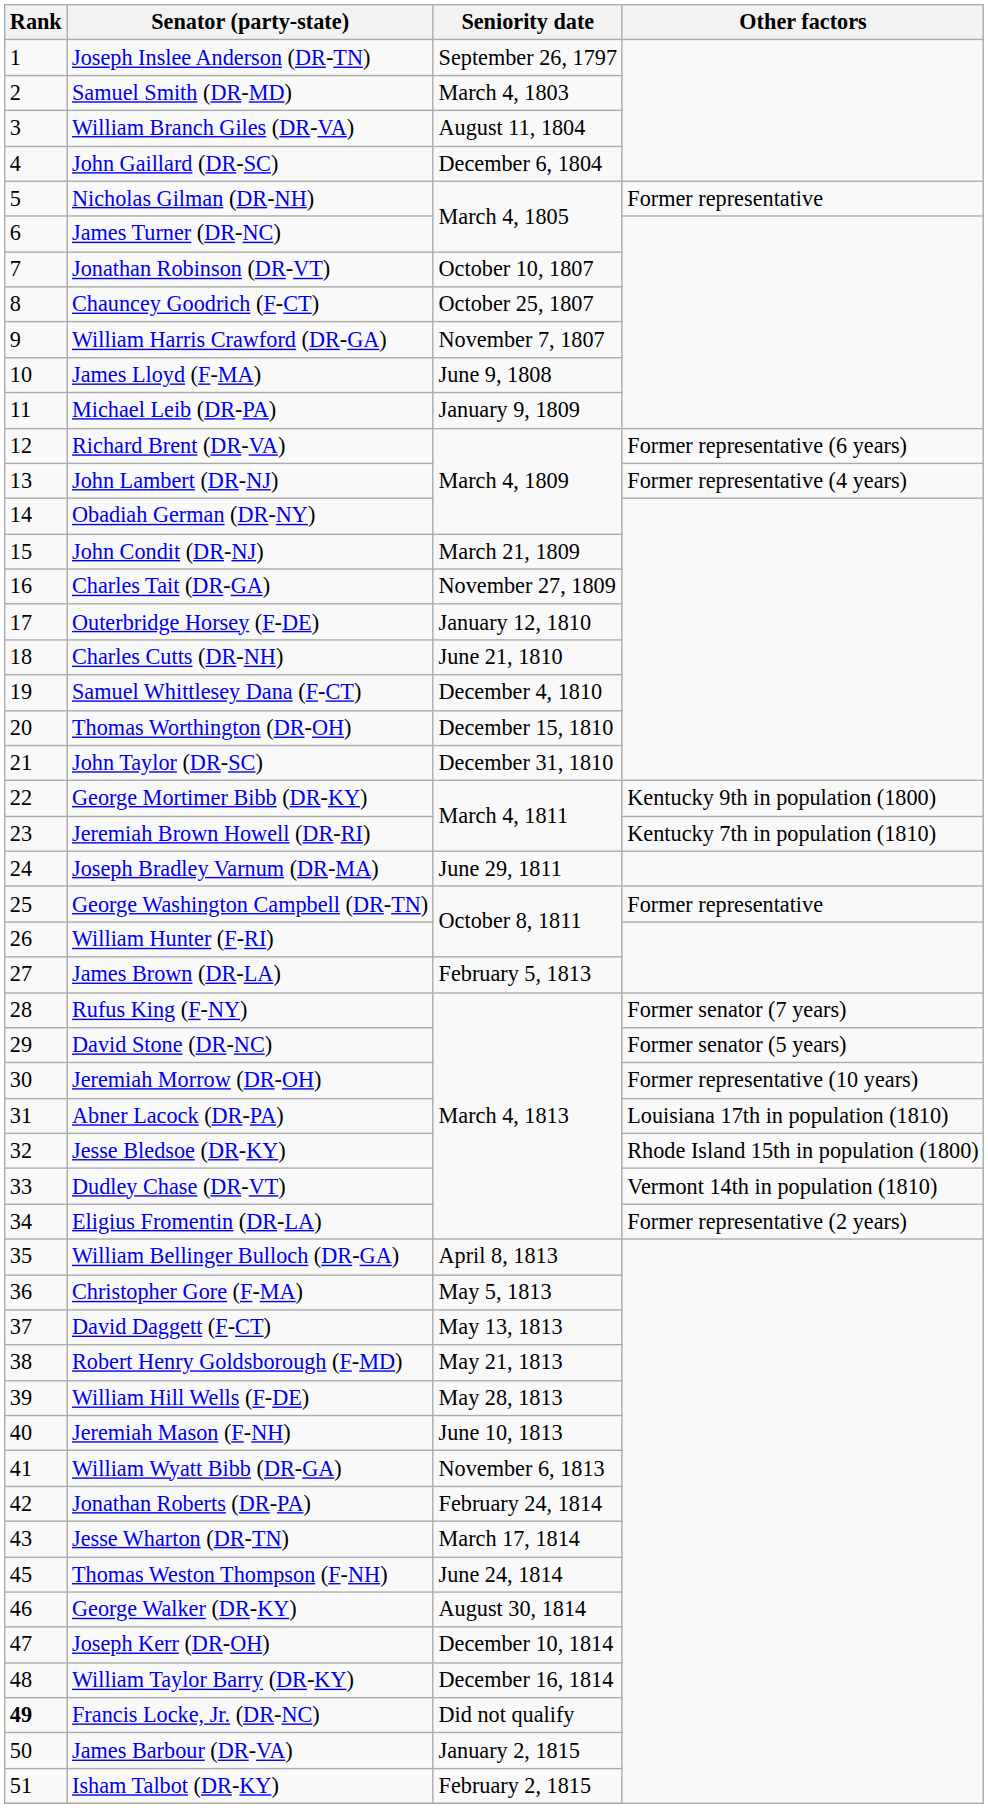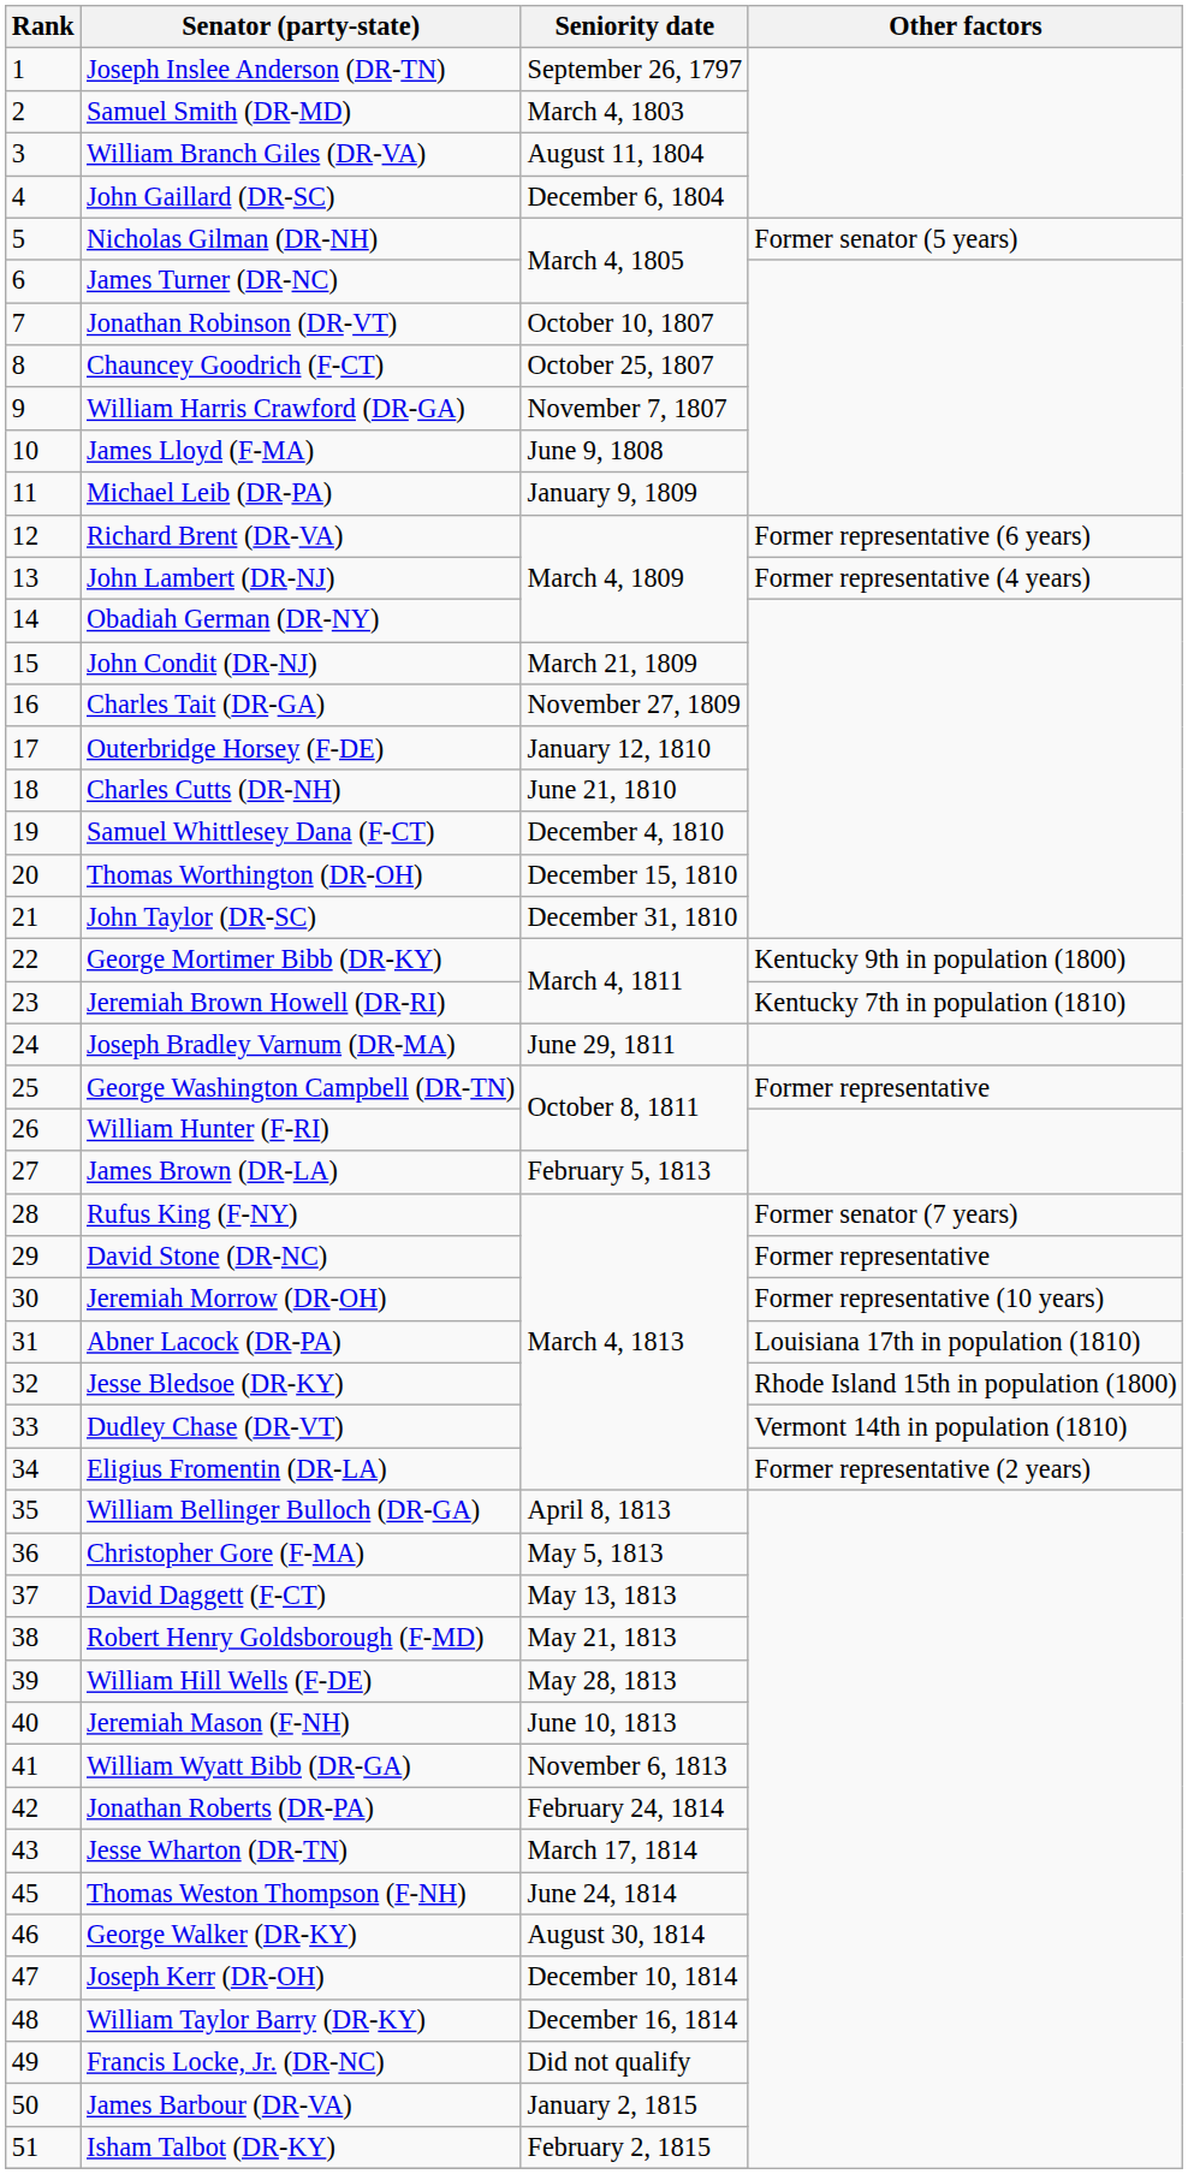Nicholas Gilman (DR-NH) | Other factors: Former representative -> Former senator (5 years)
David Stone (DR-NC) | Other factors: Former senator (5 years) -> Former representative
Francis Locke, Jr. (DR-NC) | Rank: bold -> normal
